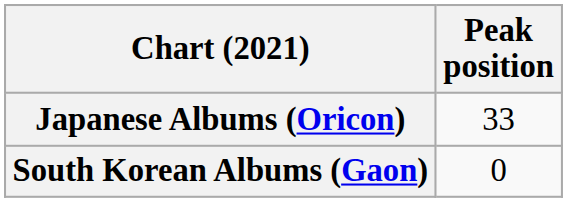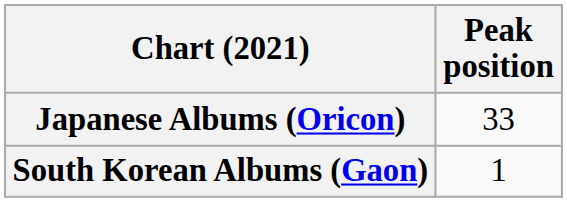South Korean Albums (Gaon) | Peak position: 0 -> 1
